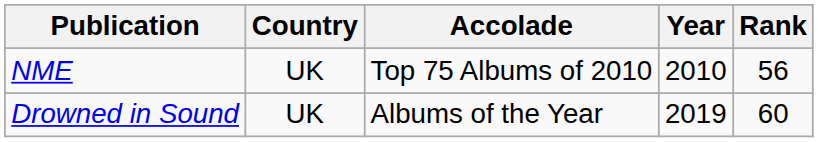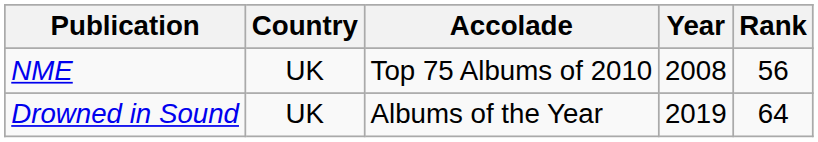NME | Year: 2010 -> 2008
Drowned in Sound | Rank: 60 -> 64
